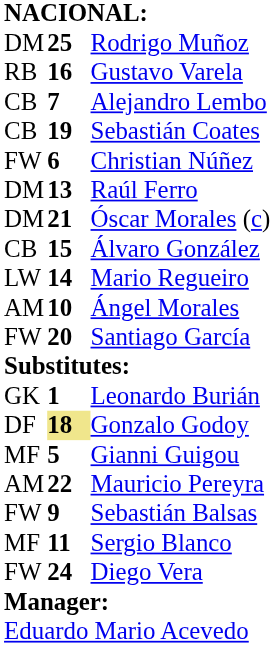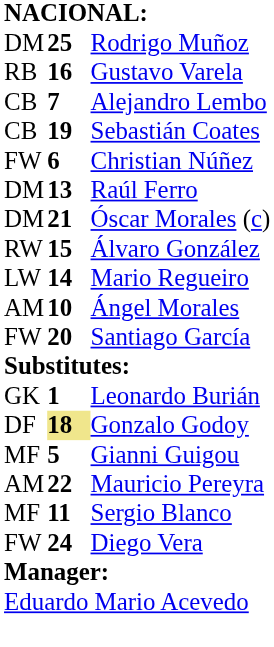Álvaro González | column 1: CB -> RW
- row: FW | 9 | Sebastián Balsas
